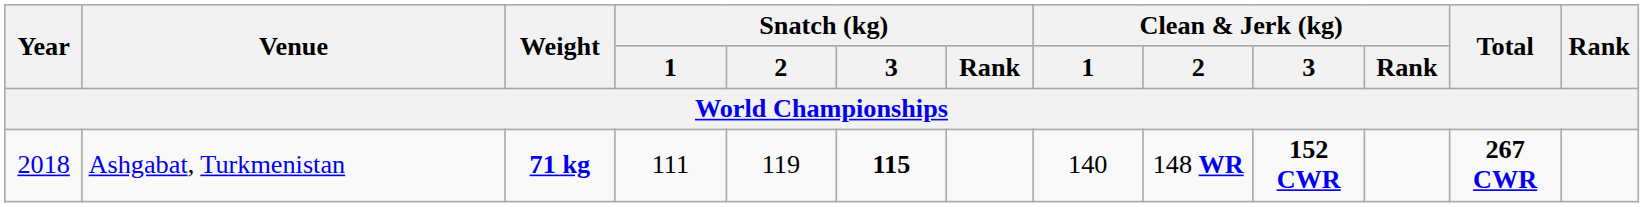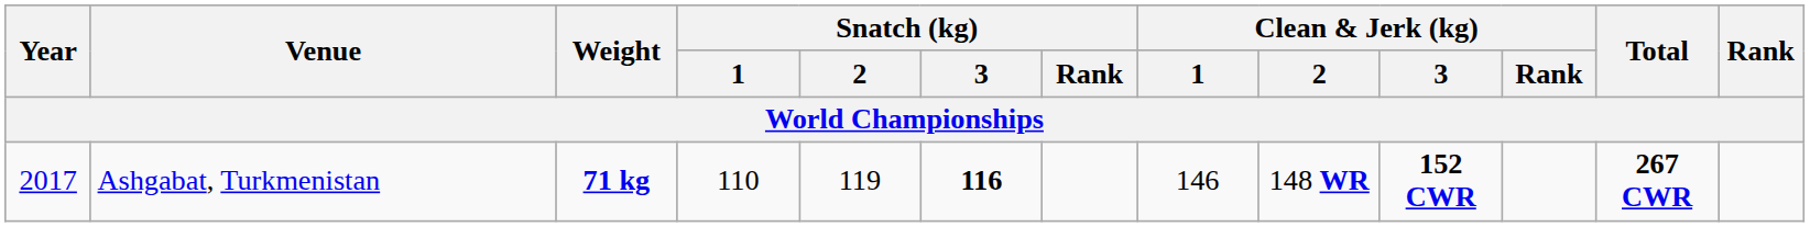Ashgabat, Turkmenistan | Year: 2018 -> 2017
Ashgabat, Turkmenistan | Snatch (kg) / 1: 111 -> 110
Ashgabat, Turkmenistan | Snatch (kg) / 3: 115 -> 116
Ashgabat, Turkmenistan | Clean & Jerk (kg) / 1: 140 -> 146
